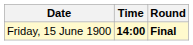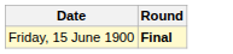- column: Time | 14:00
